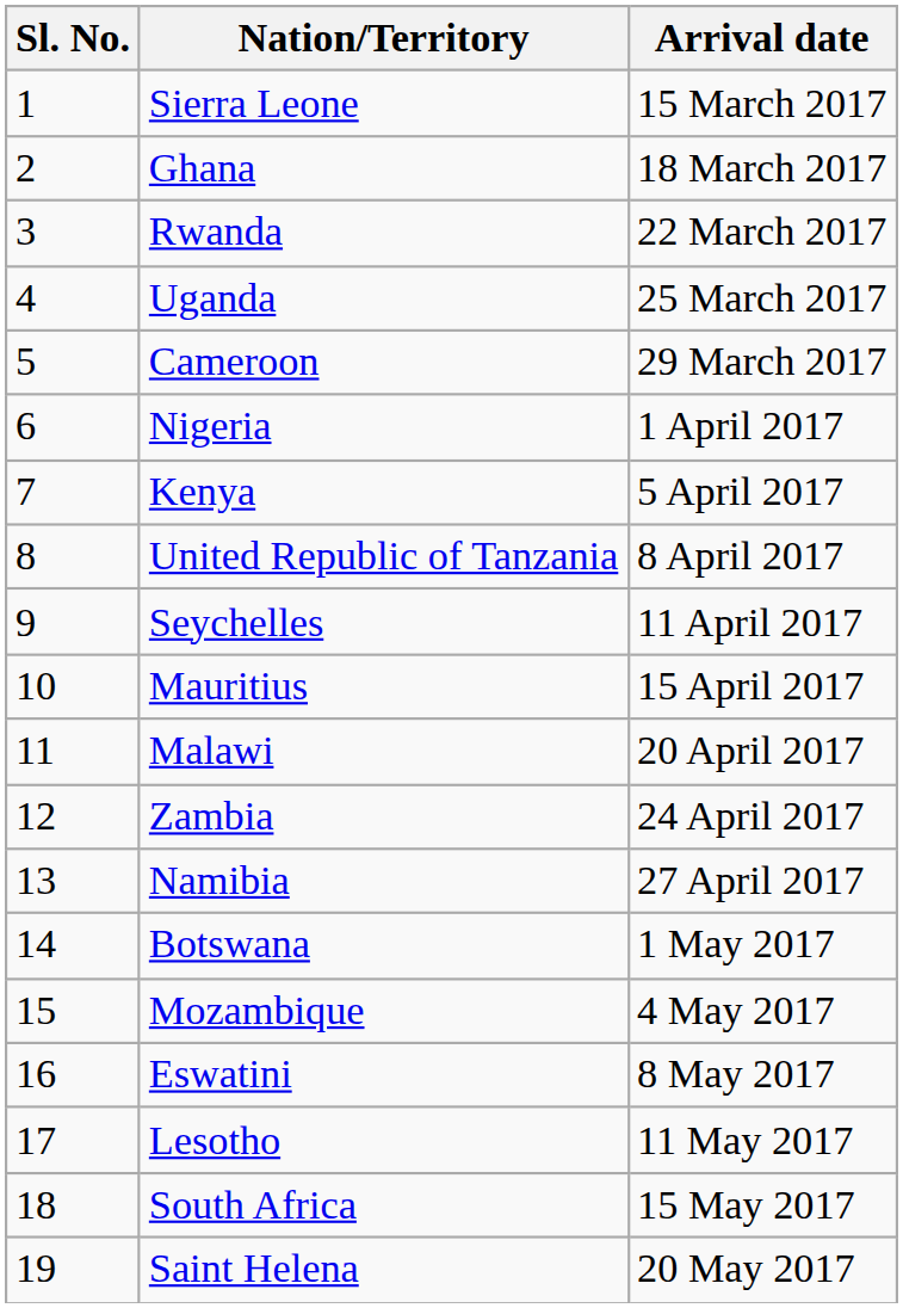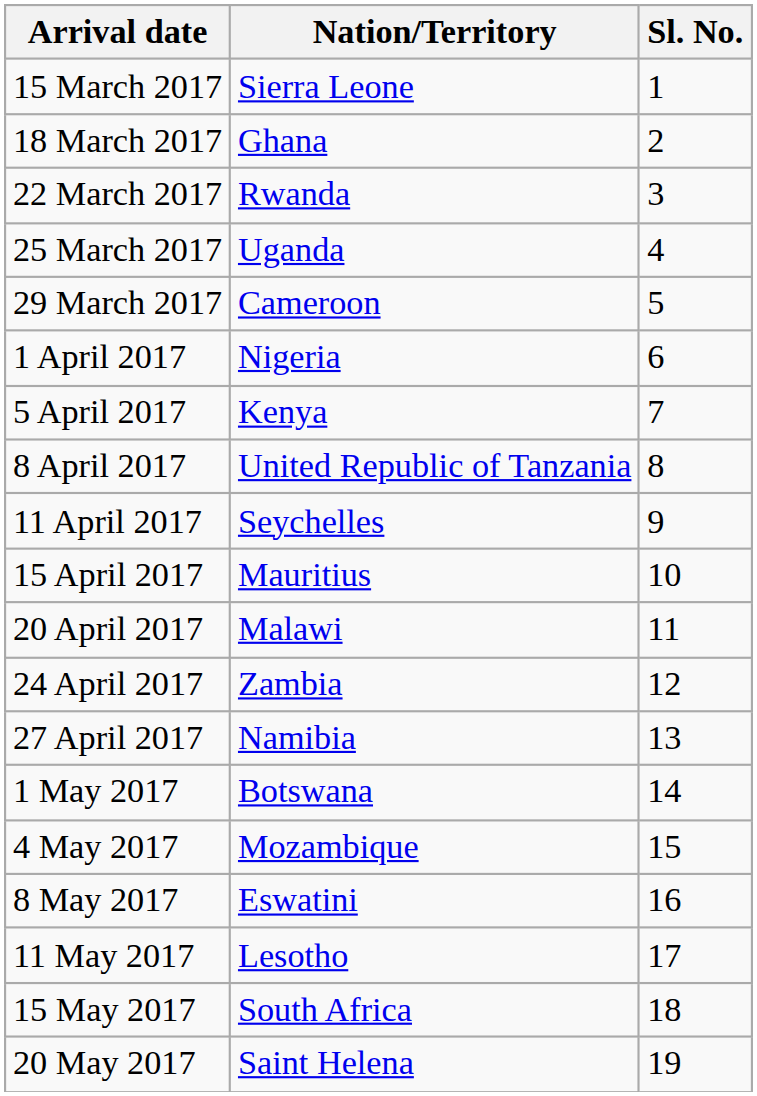columns swapped: Sl. No. <-> Arrival date
